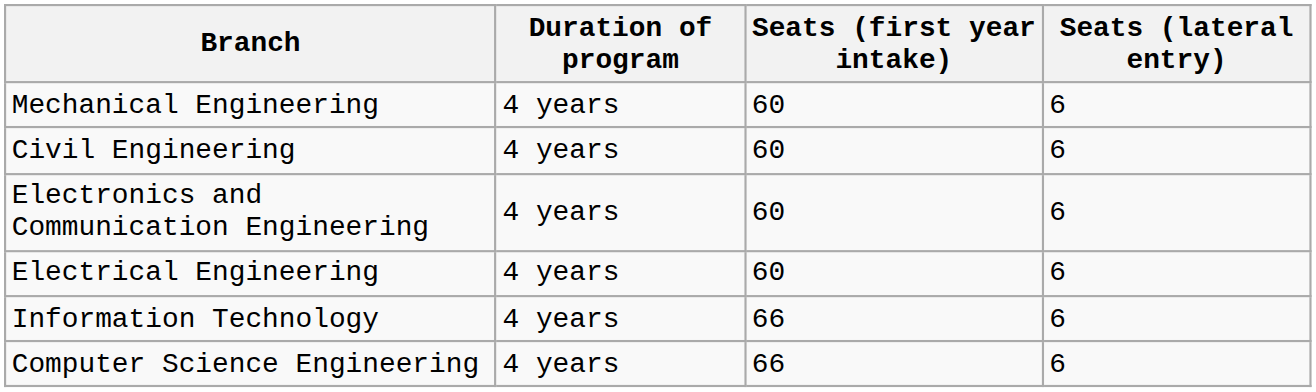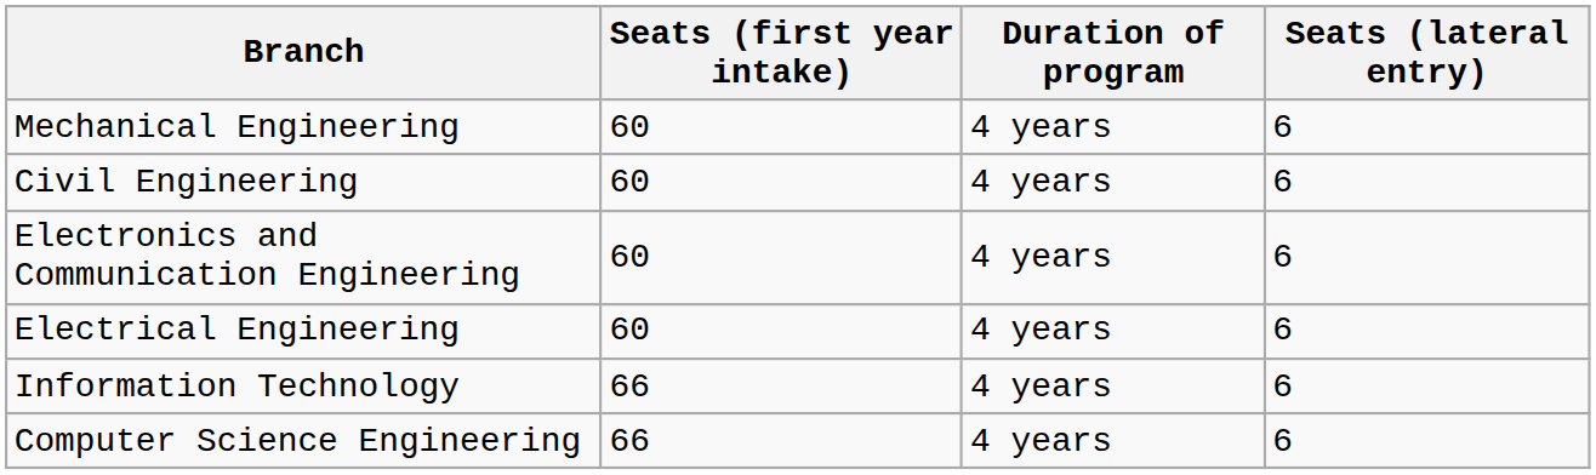columns swapped: Duration of program <-> Seats (first year intake)
